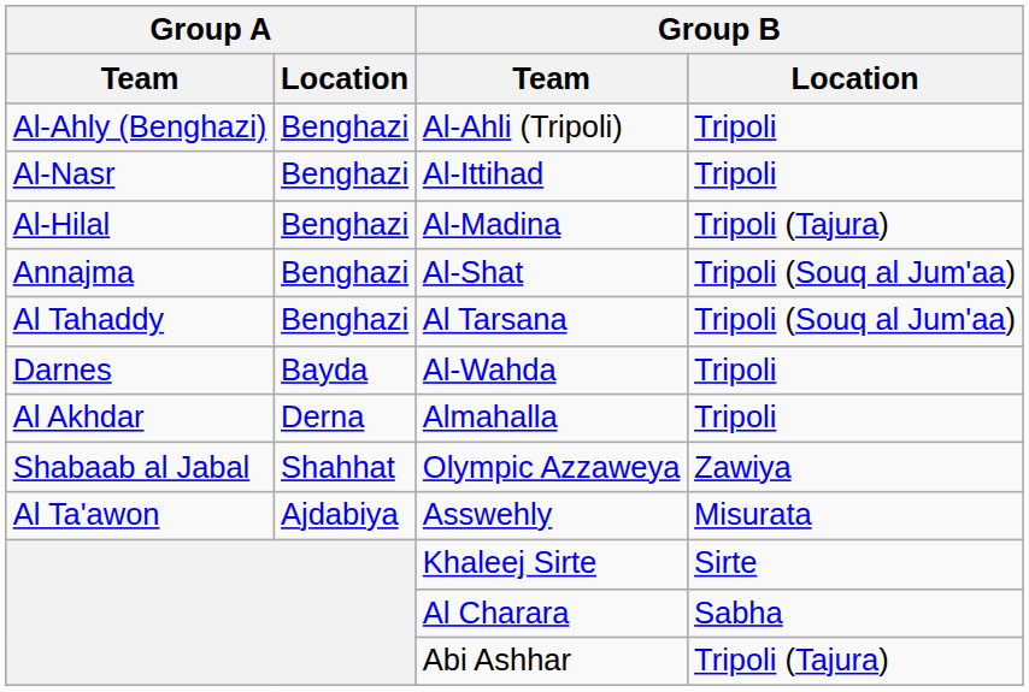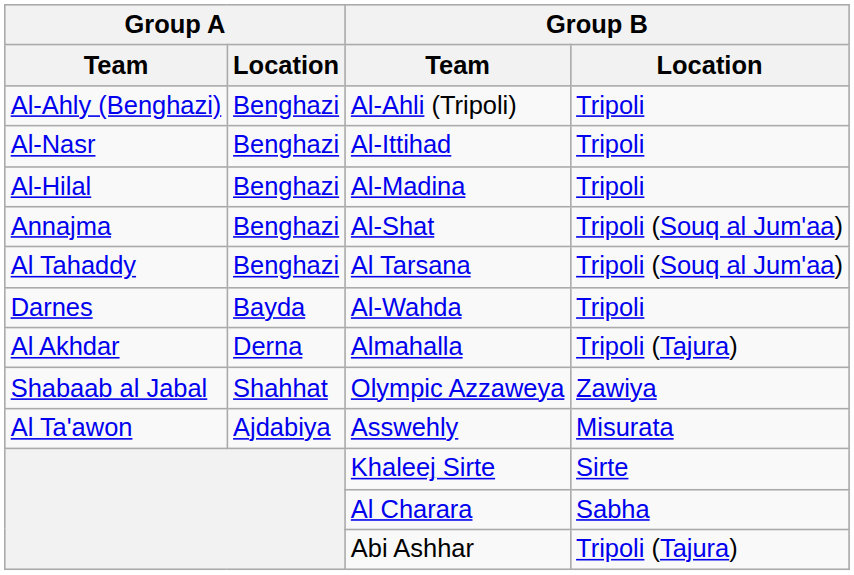Al-Madina | Group B / Location: Tripoli (Tajura) -> Tripoli
Almahalla | Group B / Location: Tripoli -> Tripoli (Tajura)
